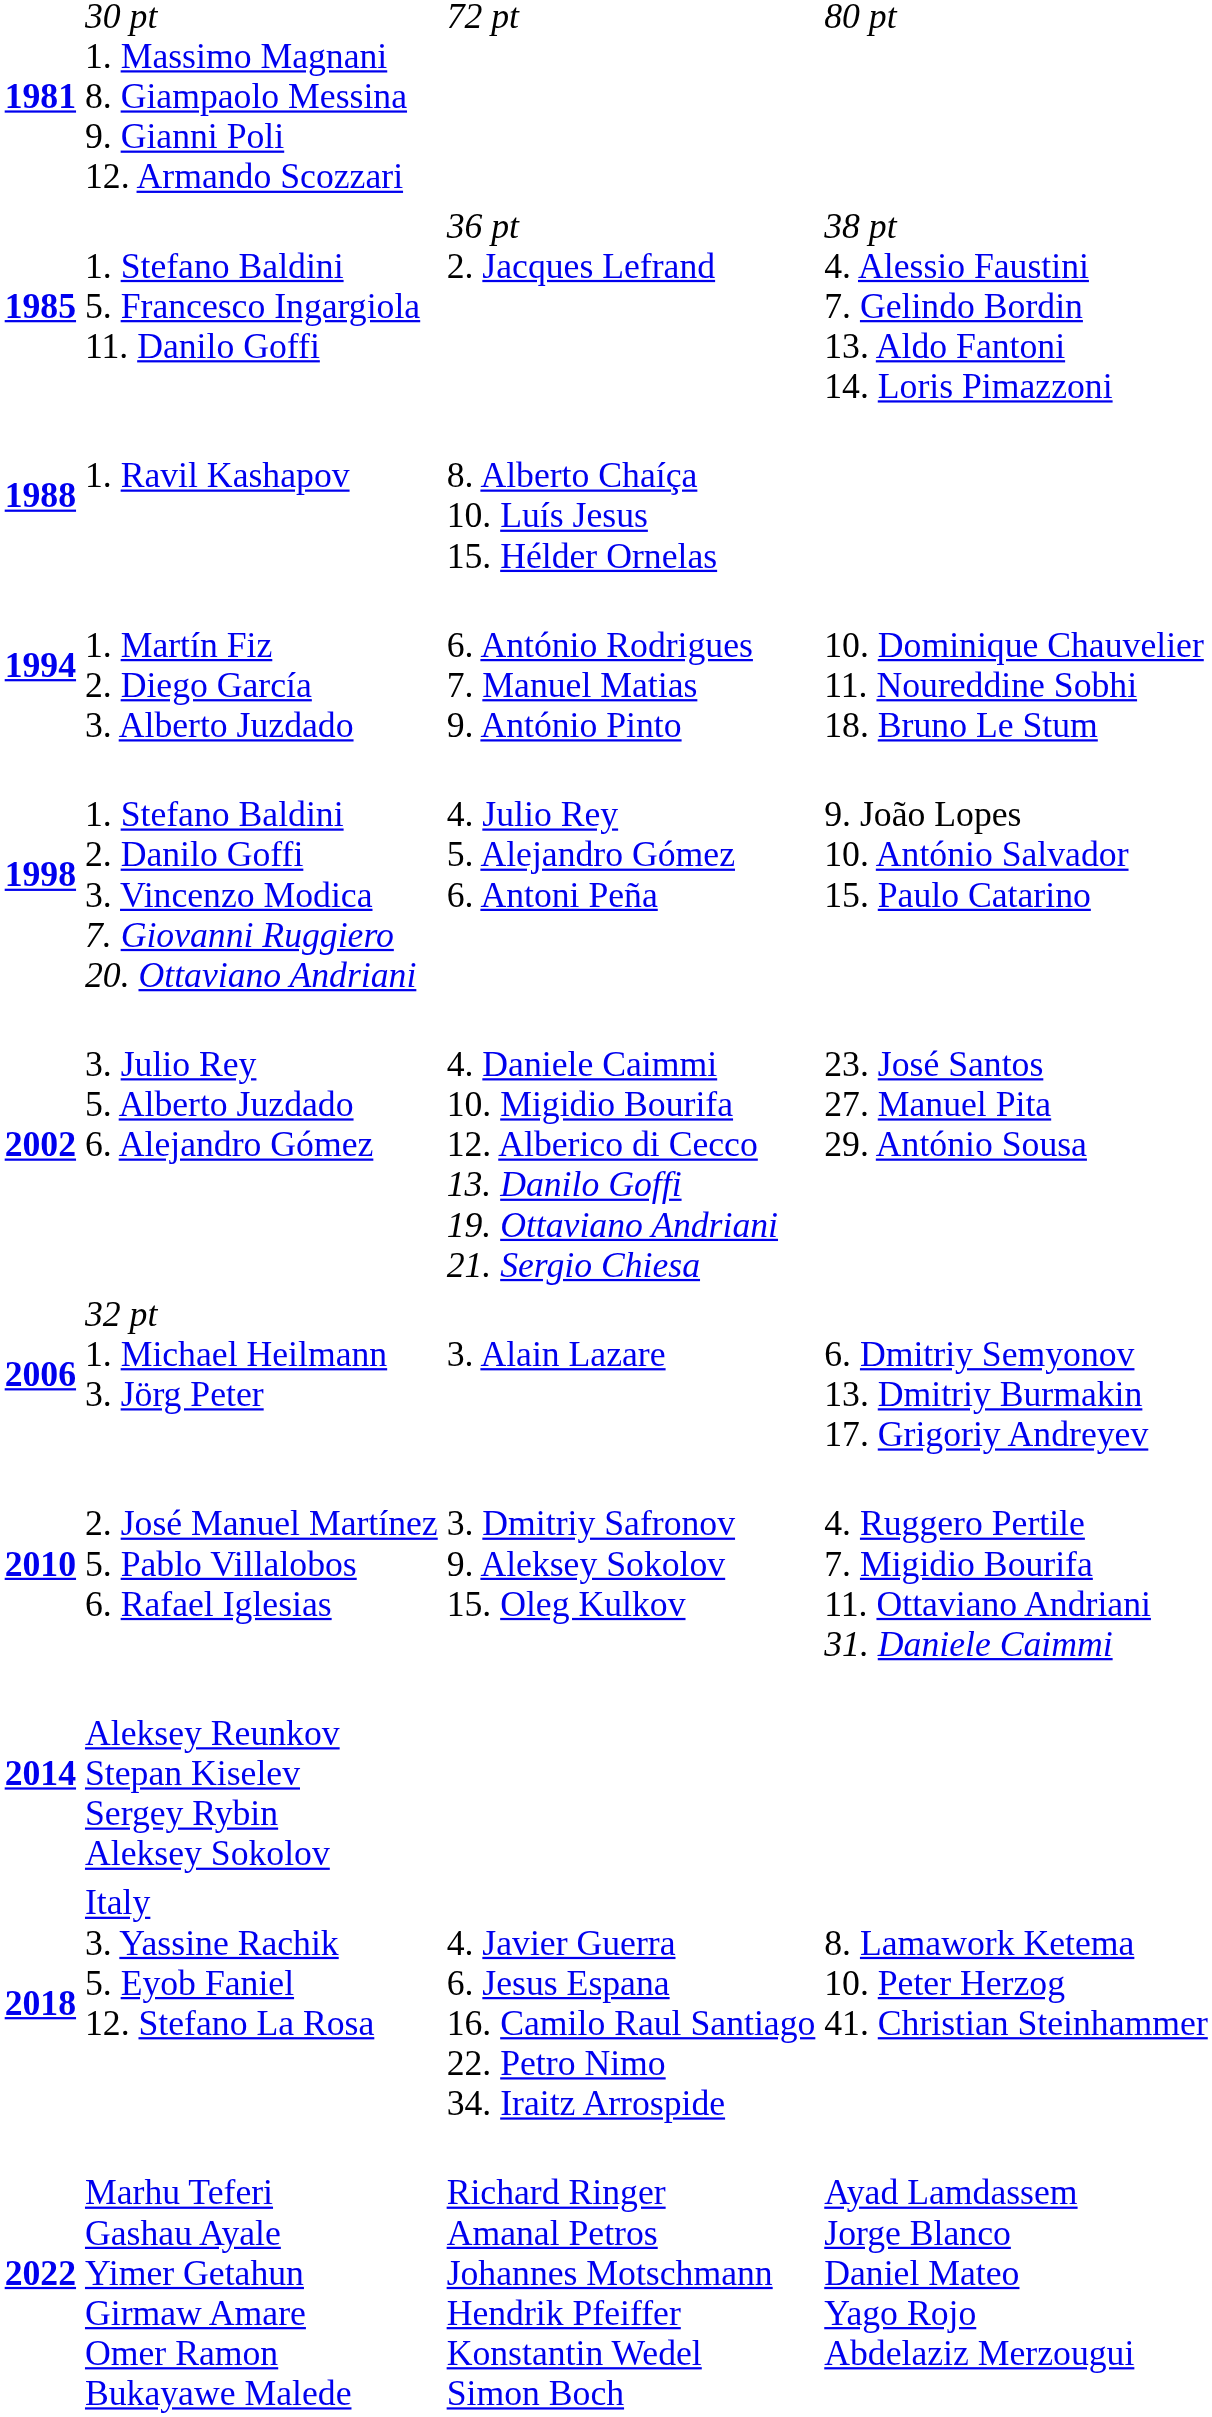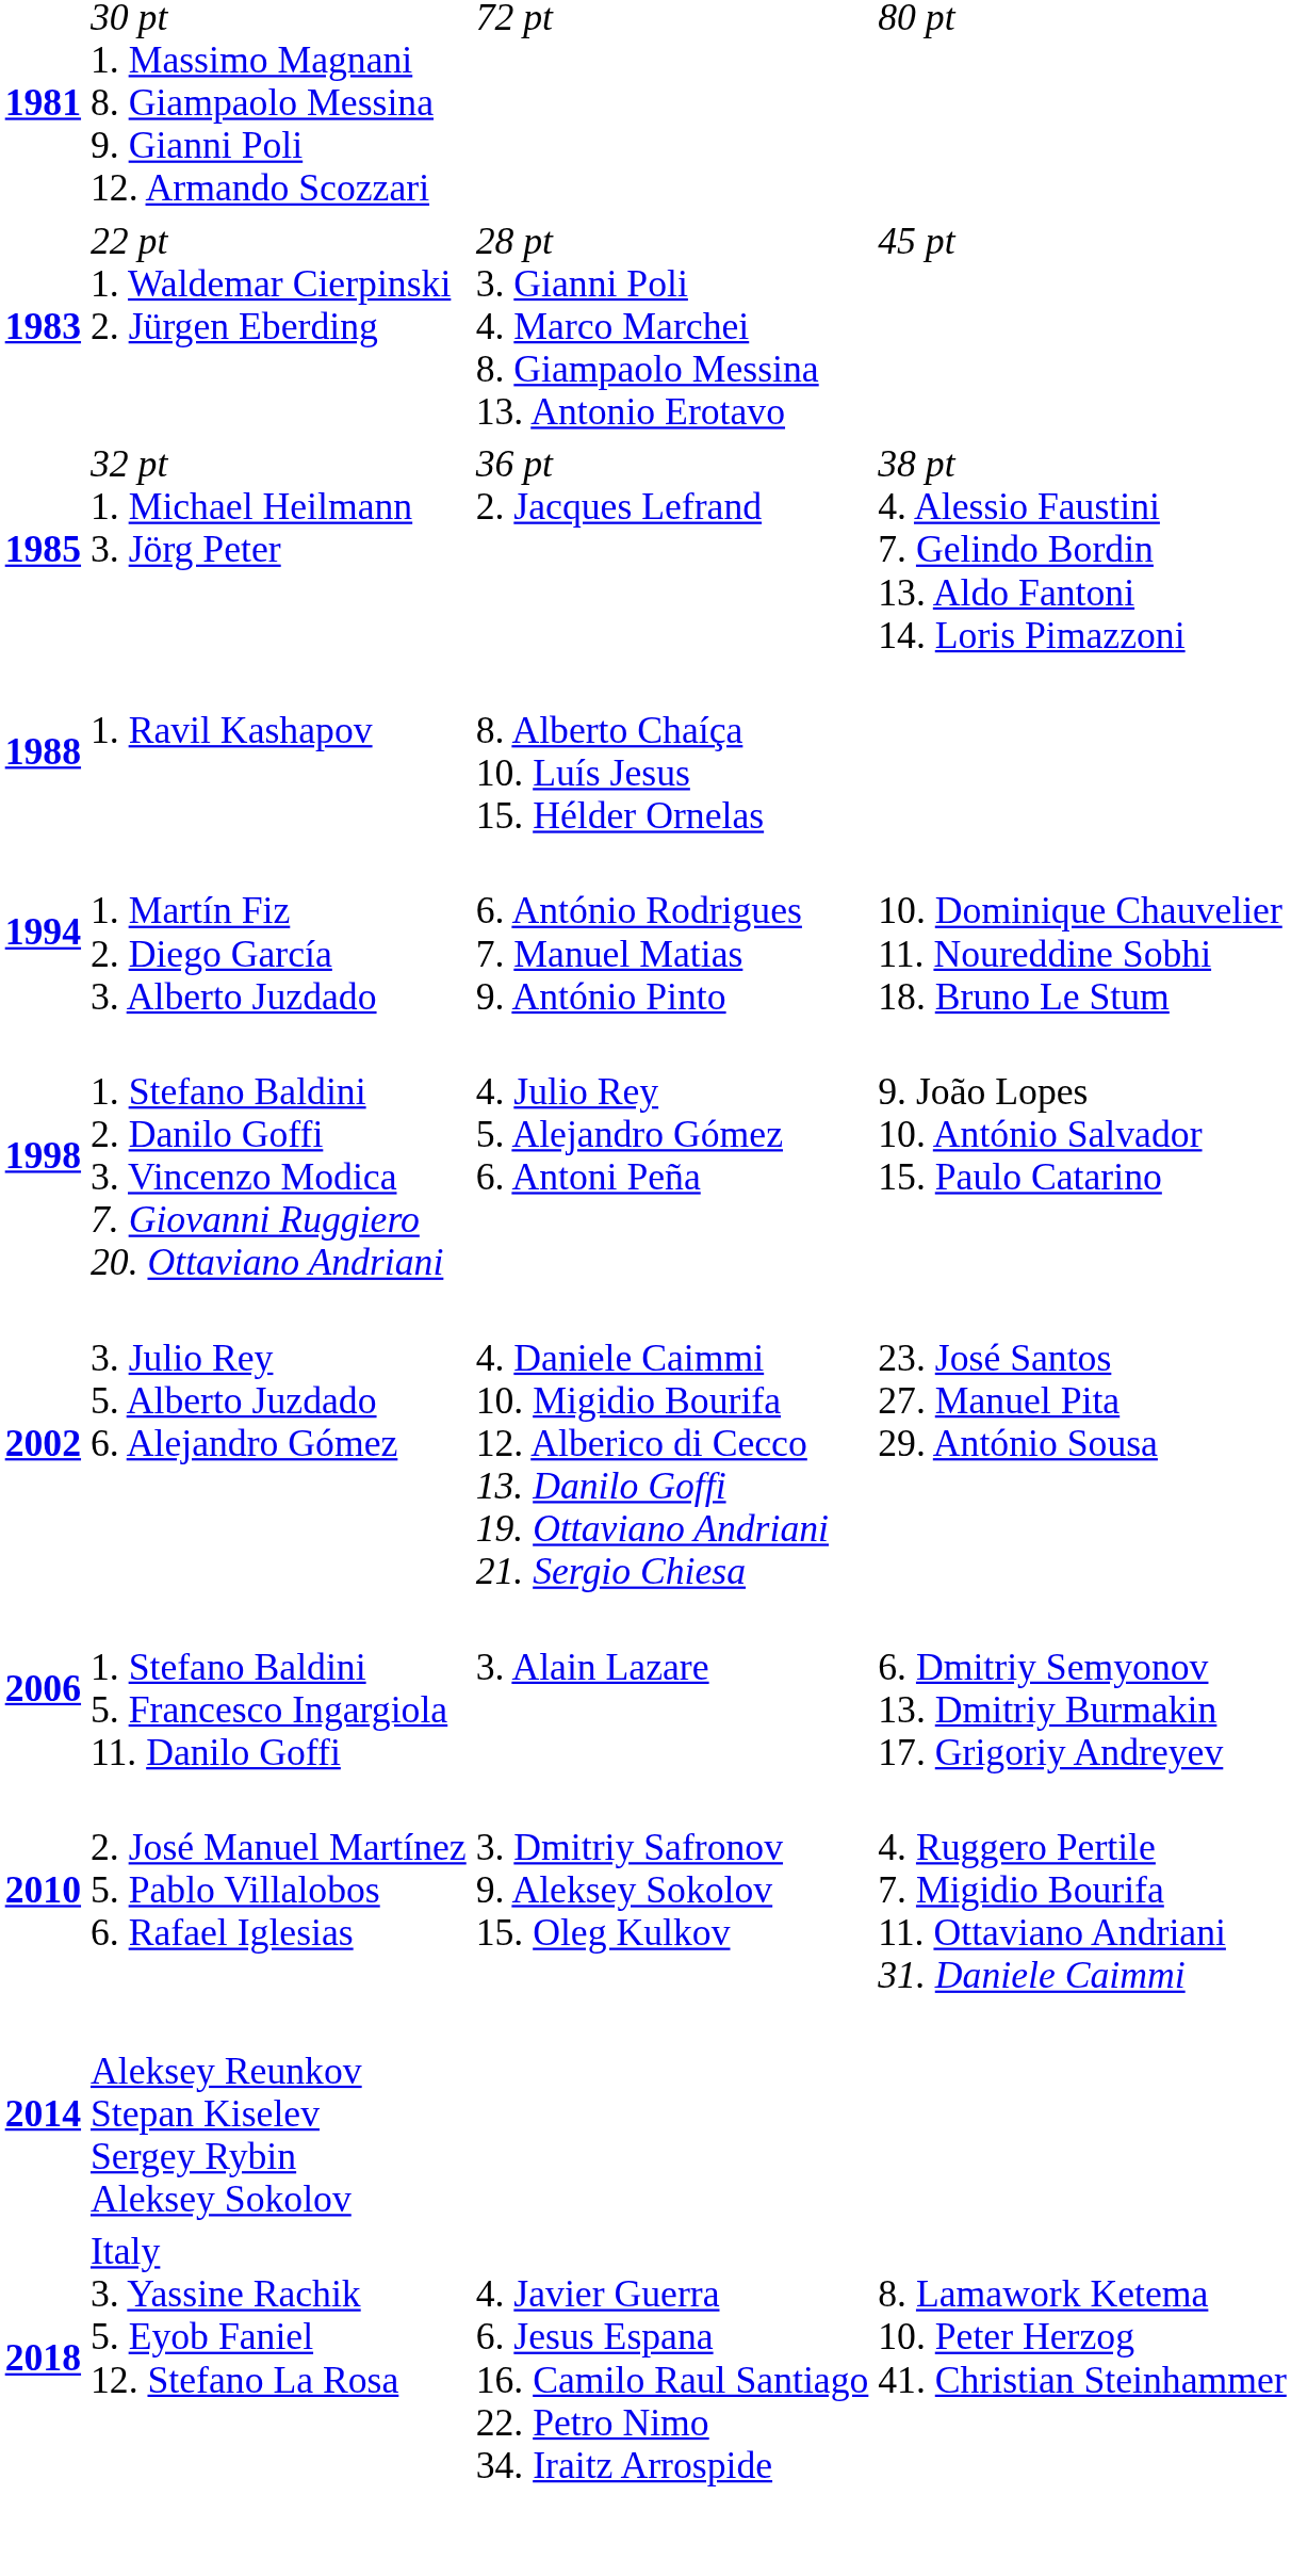+ row: 1983 | 22 pt 1. Waldemar Cierpinski 2. Jürgen Eberding | 28 pt 3. Gianni Poli 4. Marco Marchei 8. Giampaolo Messina 13. Antonio Erotavo | 45 pt
1985 | column 2: 1. Stefano Baldini 5. Francesco Ingargiola 11. Danilo Goffi -> 32 pt 1. Michael Heilmann 3. Jörg Peter
2006 | column 2: 32 pt 1. Michael Heilmann 3. Jörg Peter -> 1. Stefano Baldini 5. Francesco Ingargiola 11. Danilo Goffi
- row: 2022 | Marhu Teferi Gashau Ayale Yimer Getahun Girmaw Amare Omer Ramon Bukayawe Malede | Richard Ringer Amanal Petros Johannes Motschmann Hendrik Pfeiffer Konstantin Wedel Simon Boch | Ayad Lamdassem Jorge Blanco Daniel Mateo Yago Rojo Abdelaziz Merzougui
